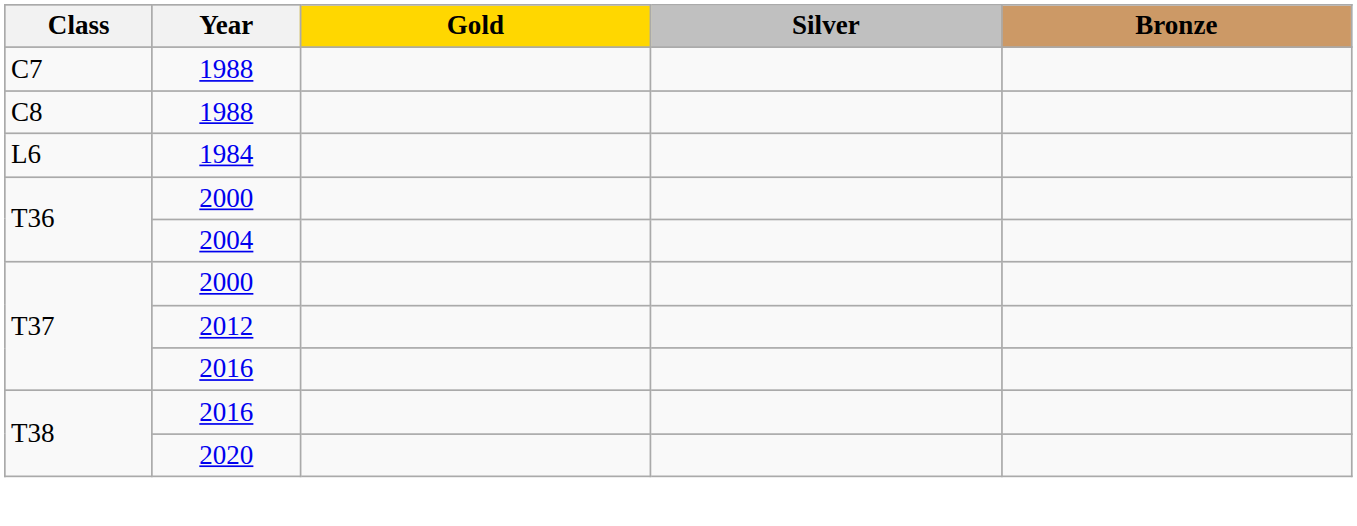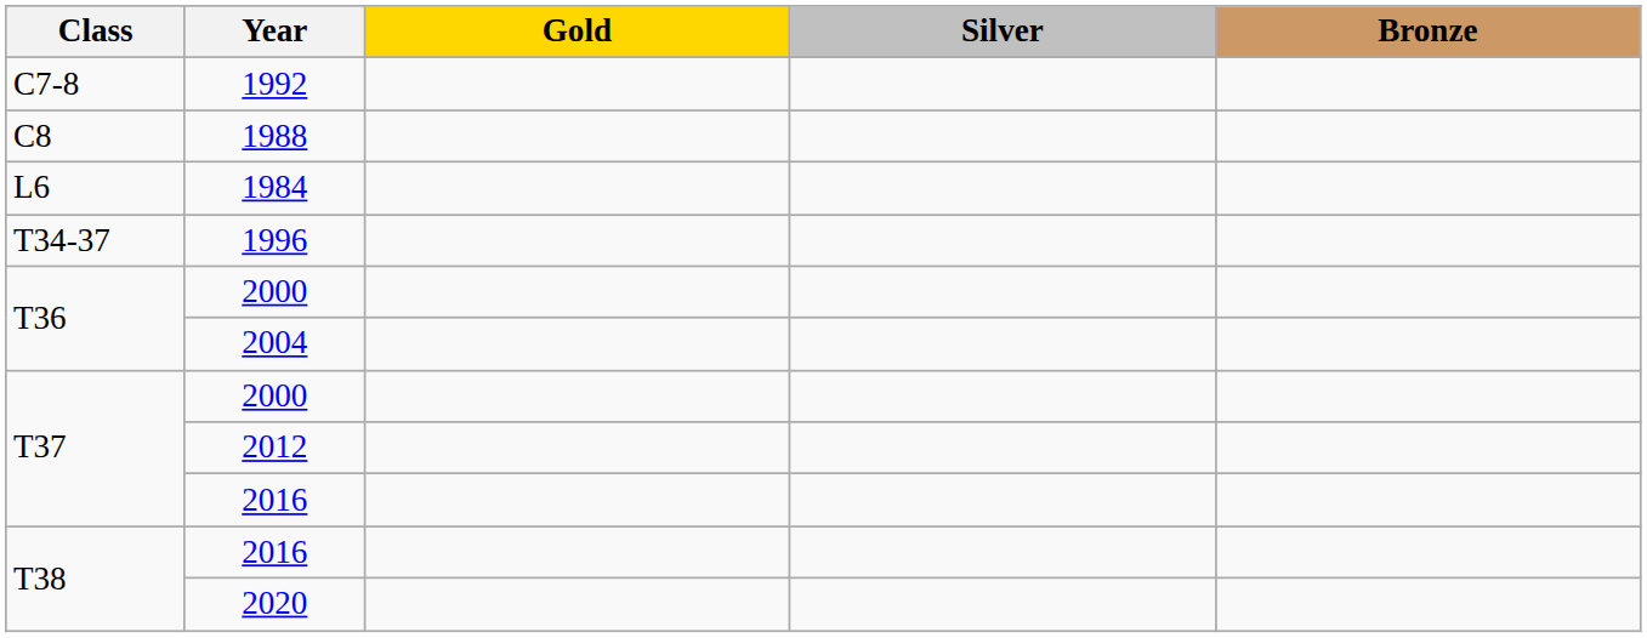- row: C7 | 1988
+ row: C7-8 | 1992
+ row: T34-37 | 1996
